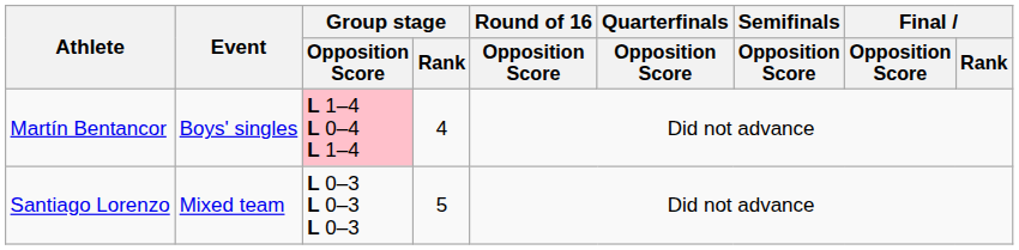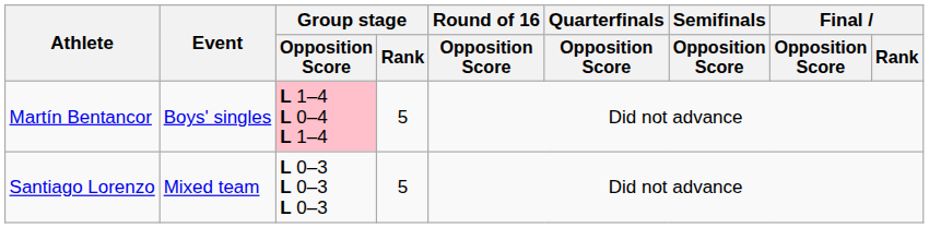Martín Bentancor | Group stage / Rank: 4 -> 5
